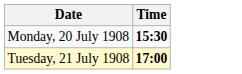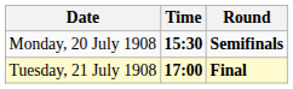+ column: Round | Semifinals | Final
